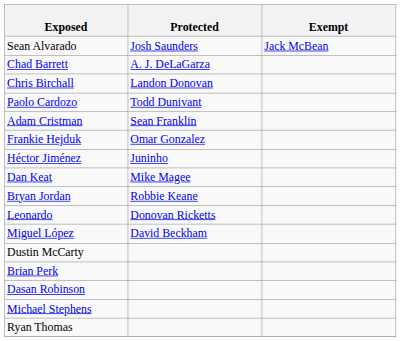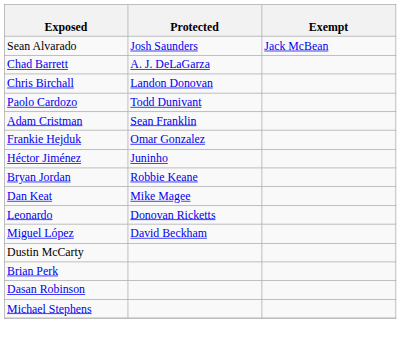rows swapped: Bryan Jordan <-> Dan Keat
- row: Ryan Thomas
